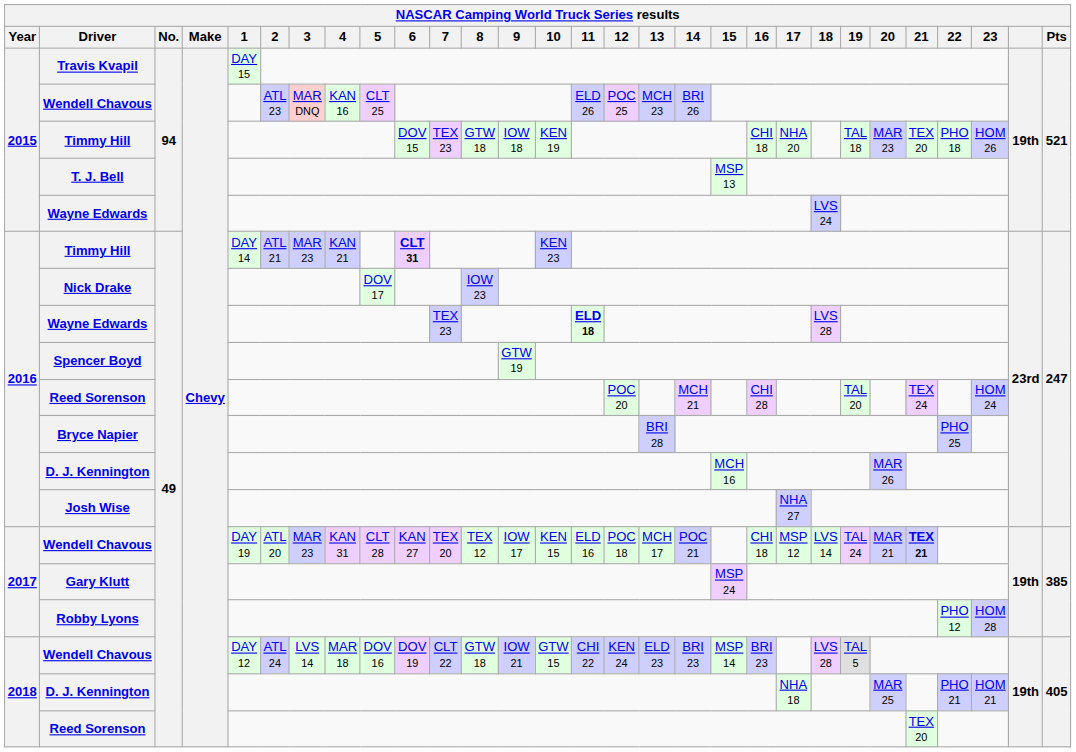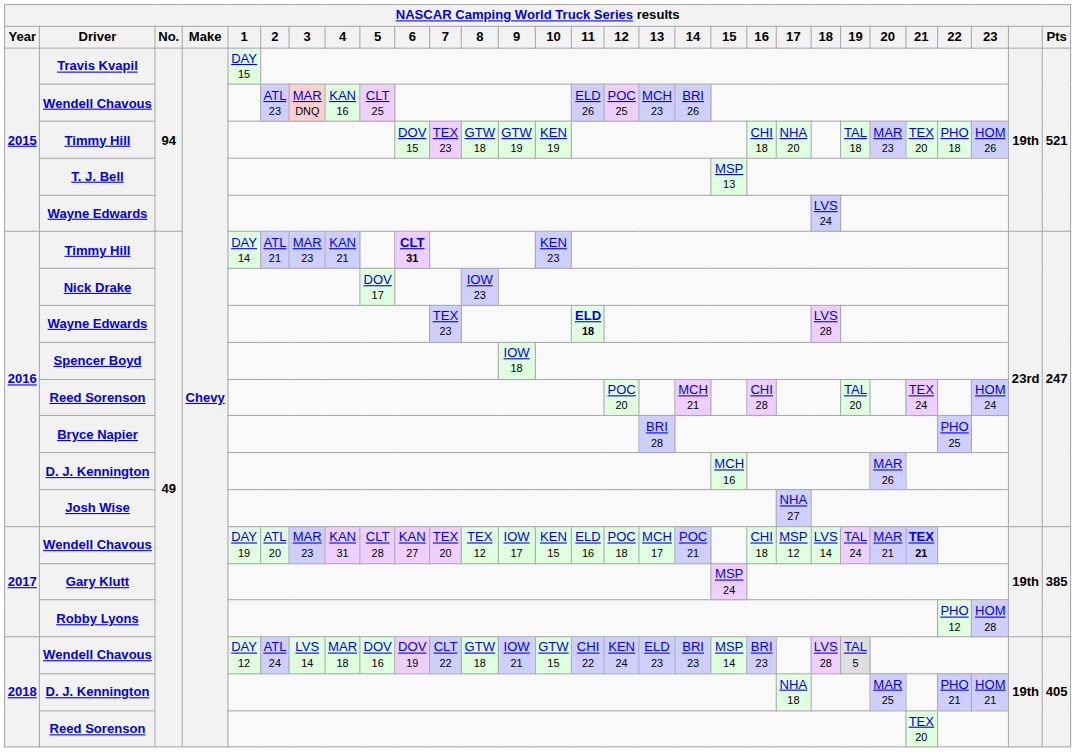2015 / Timmy Hill | 9: IOW 18 -> GTW 19
Spencer Boyd | 9: GTW 19 -> IOW 18
